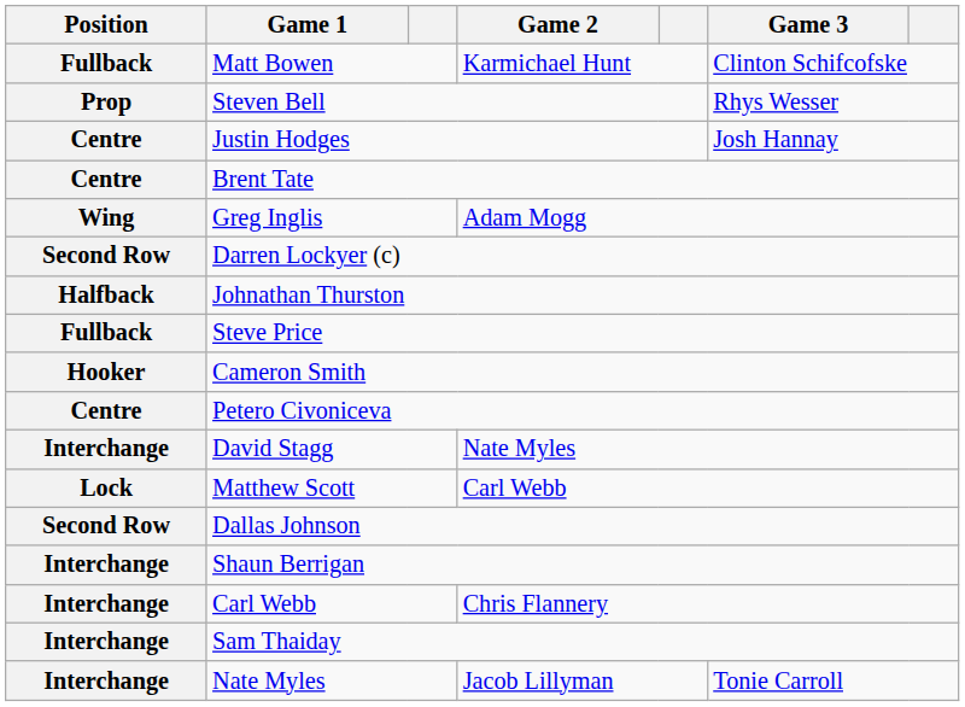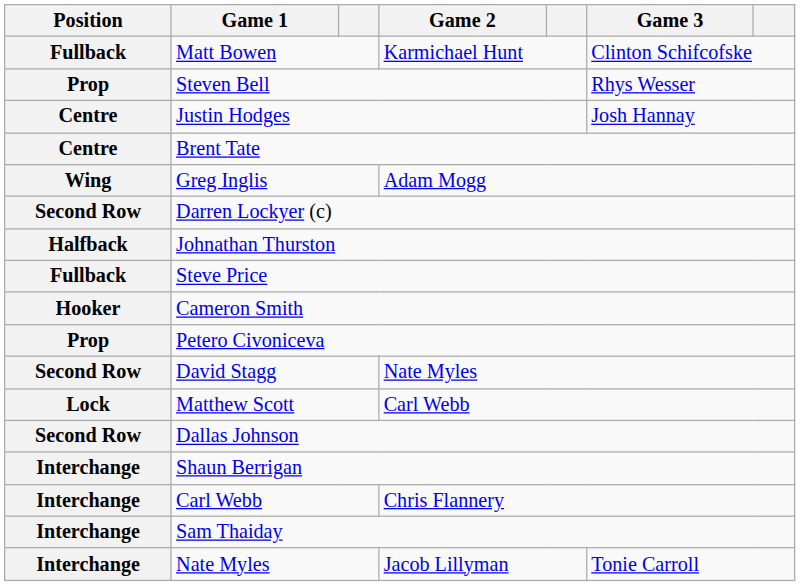Petero Civoniceva | Position: Centre -> Prop
David Stagg | Position: Interchange -> Second Row
